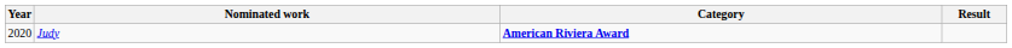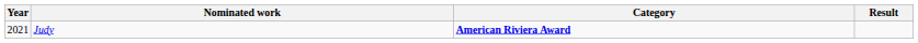Judy | Year: 2020 -> 2021
